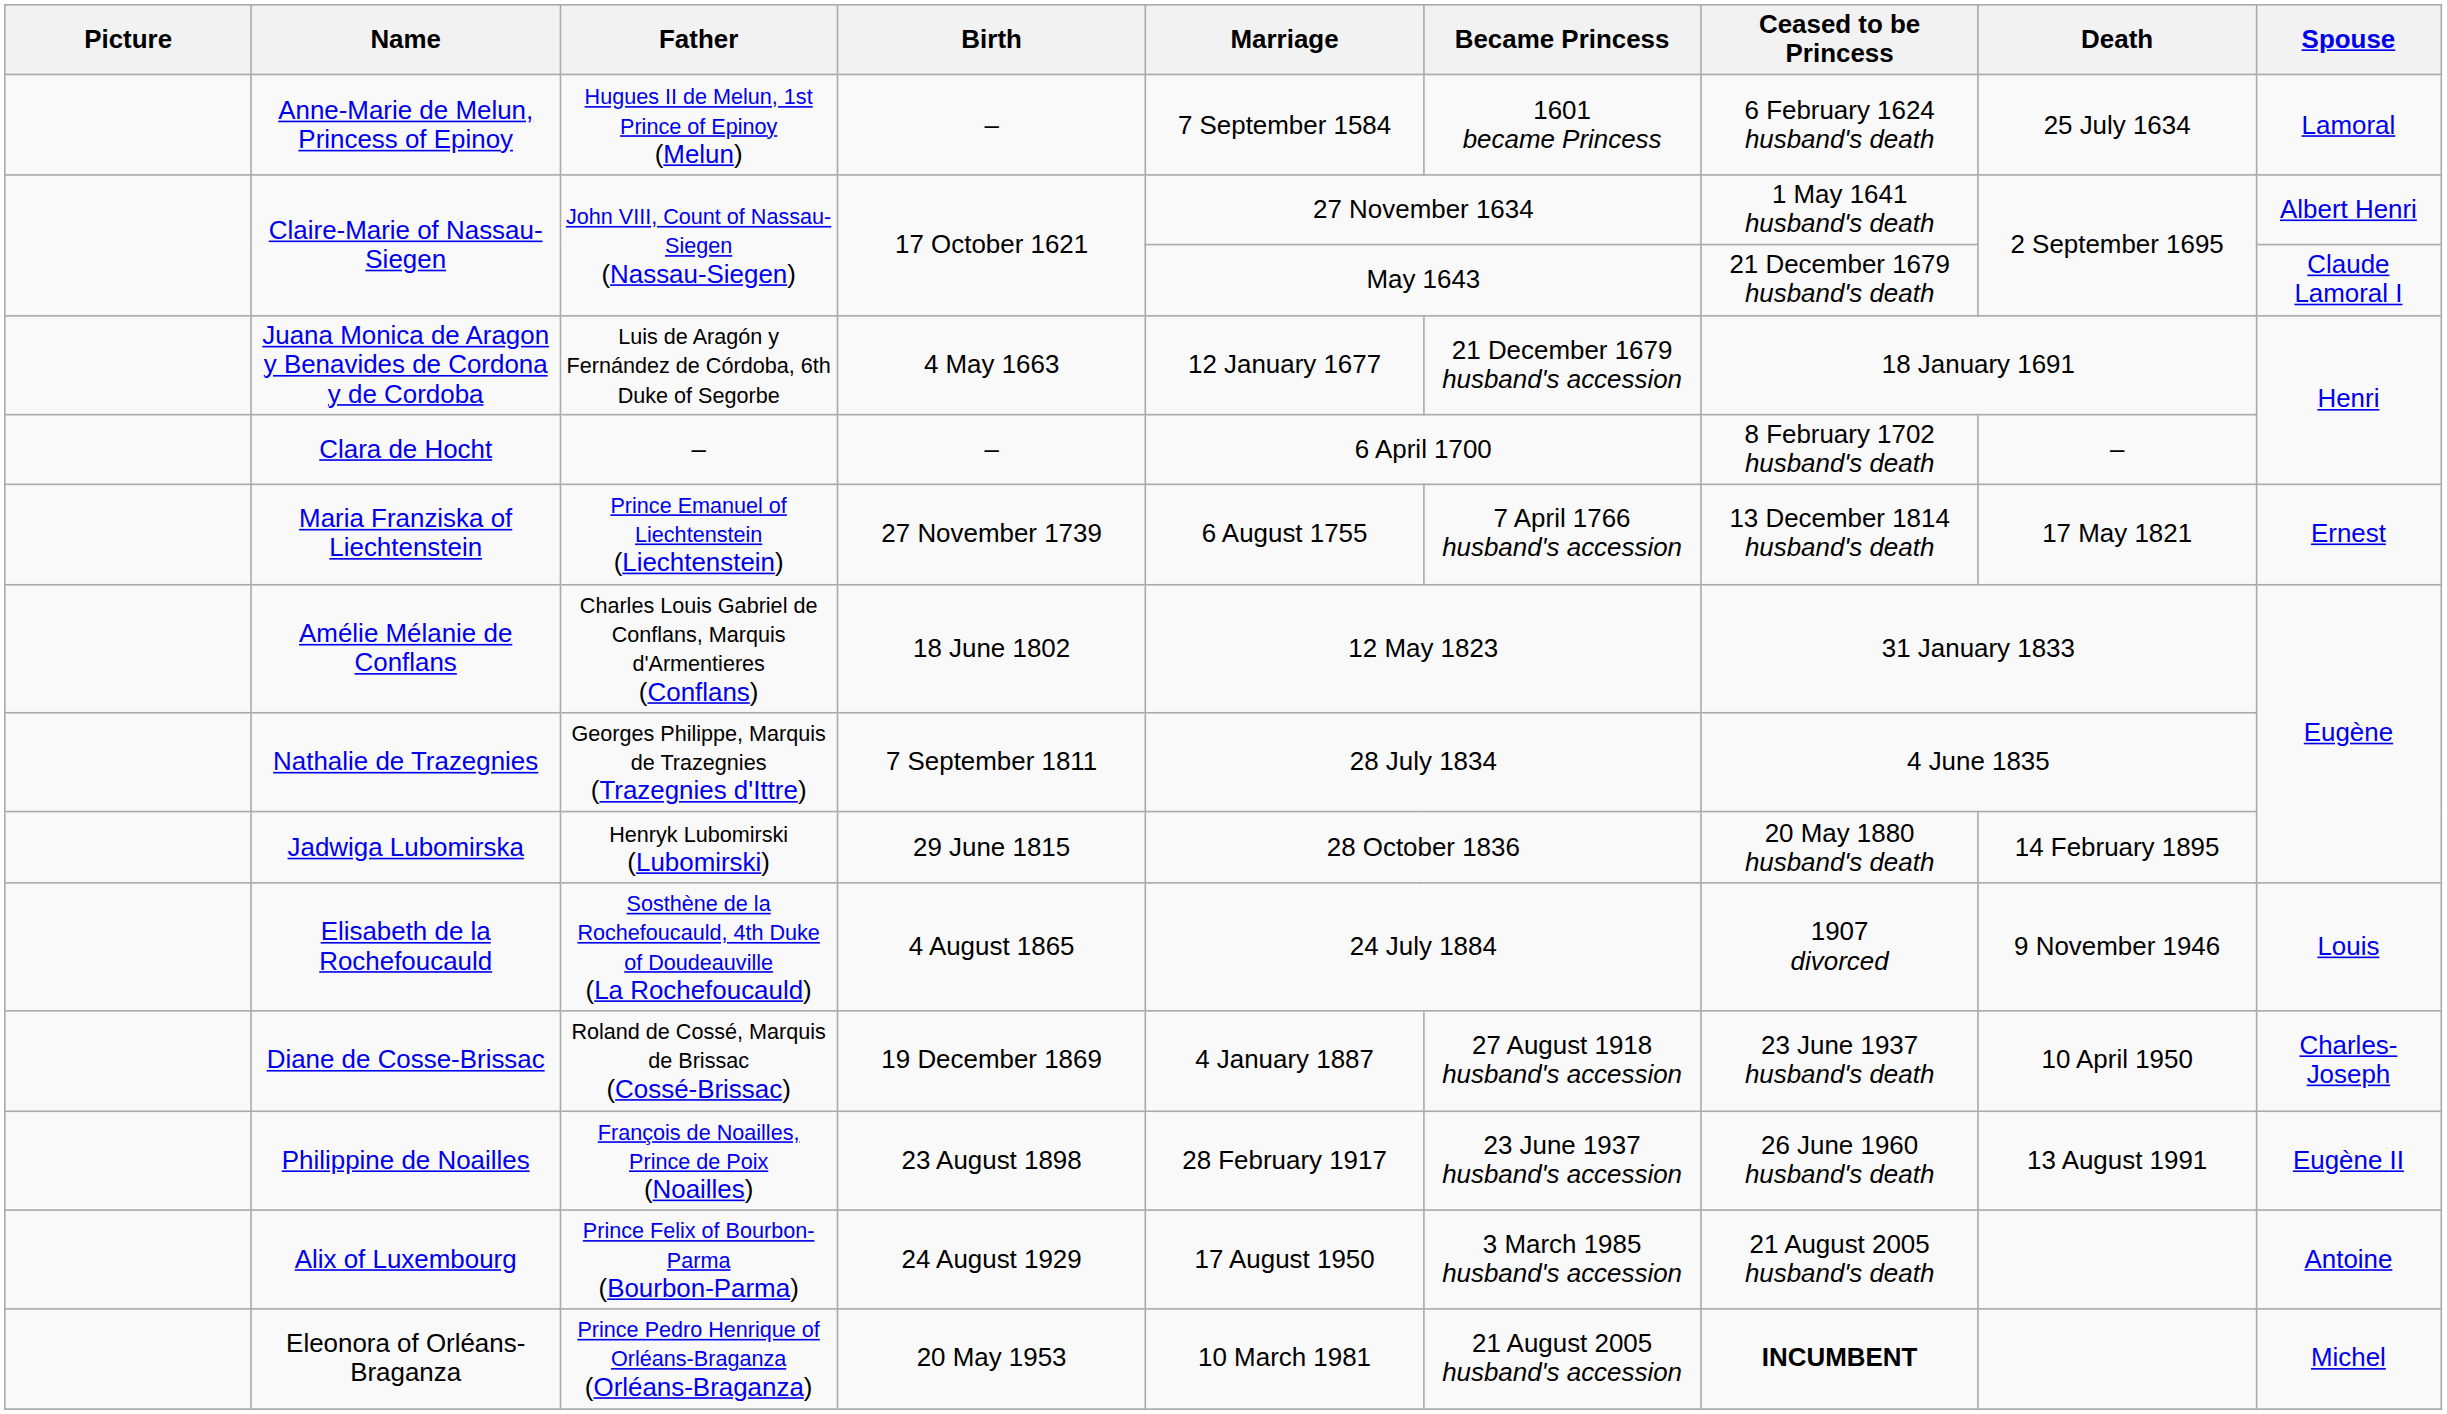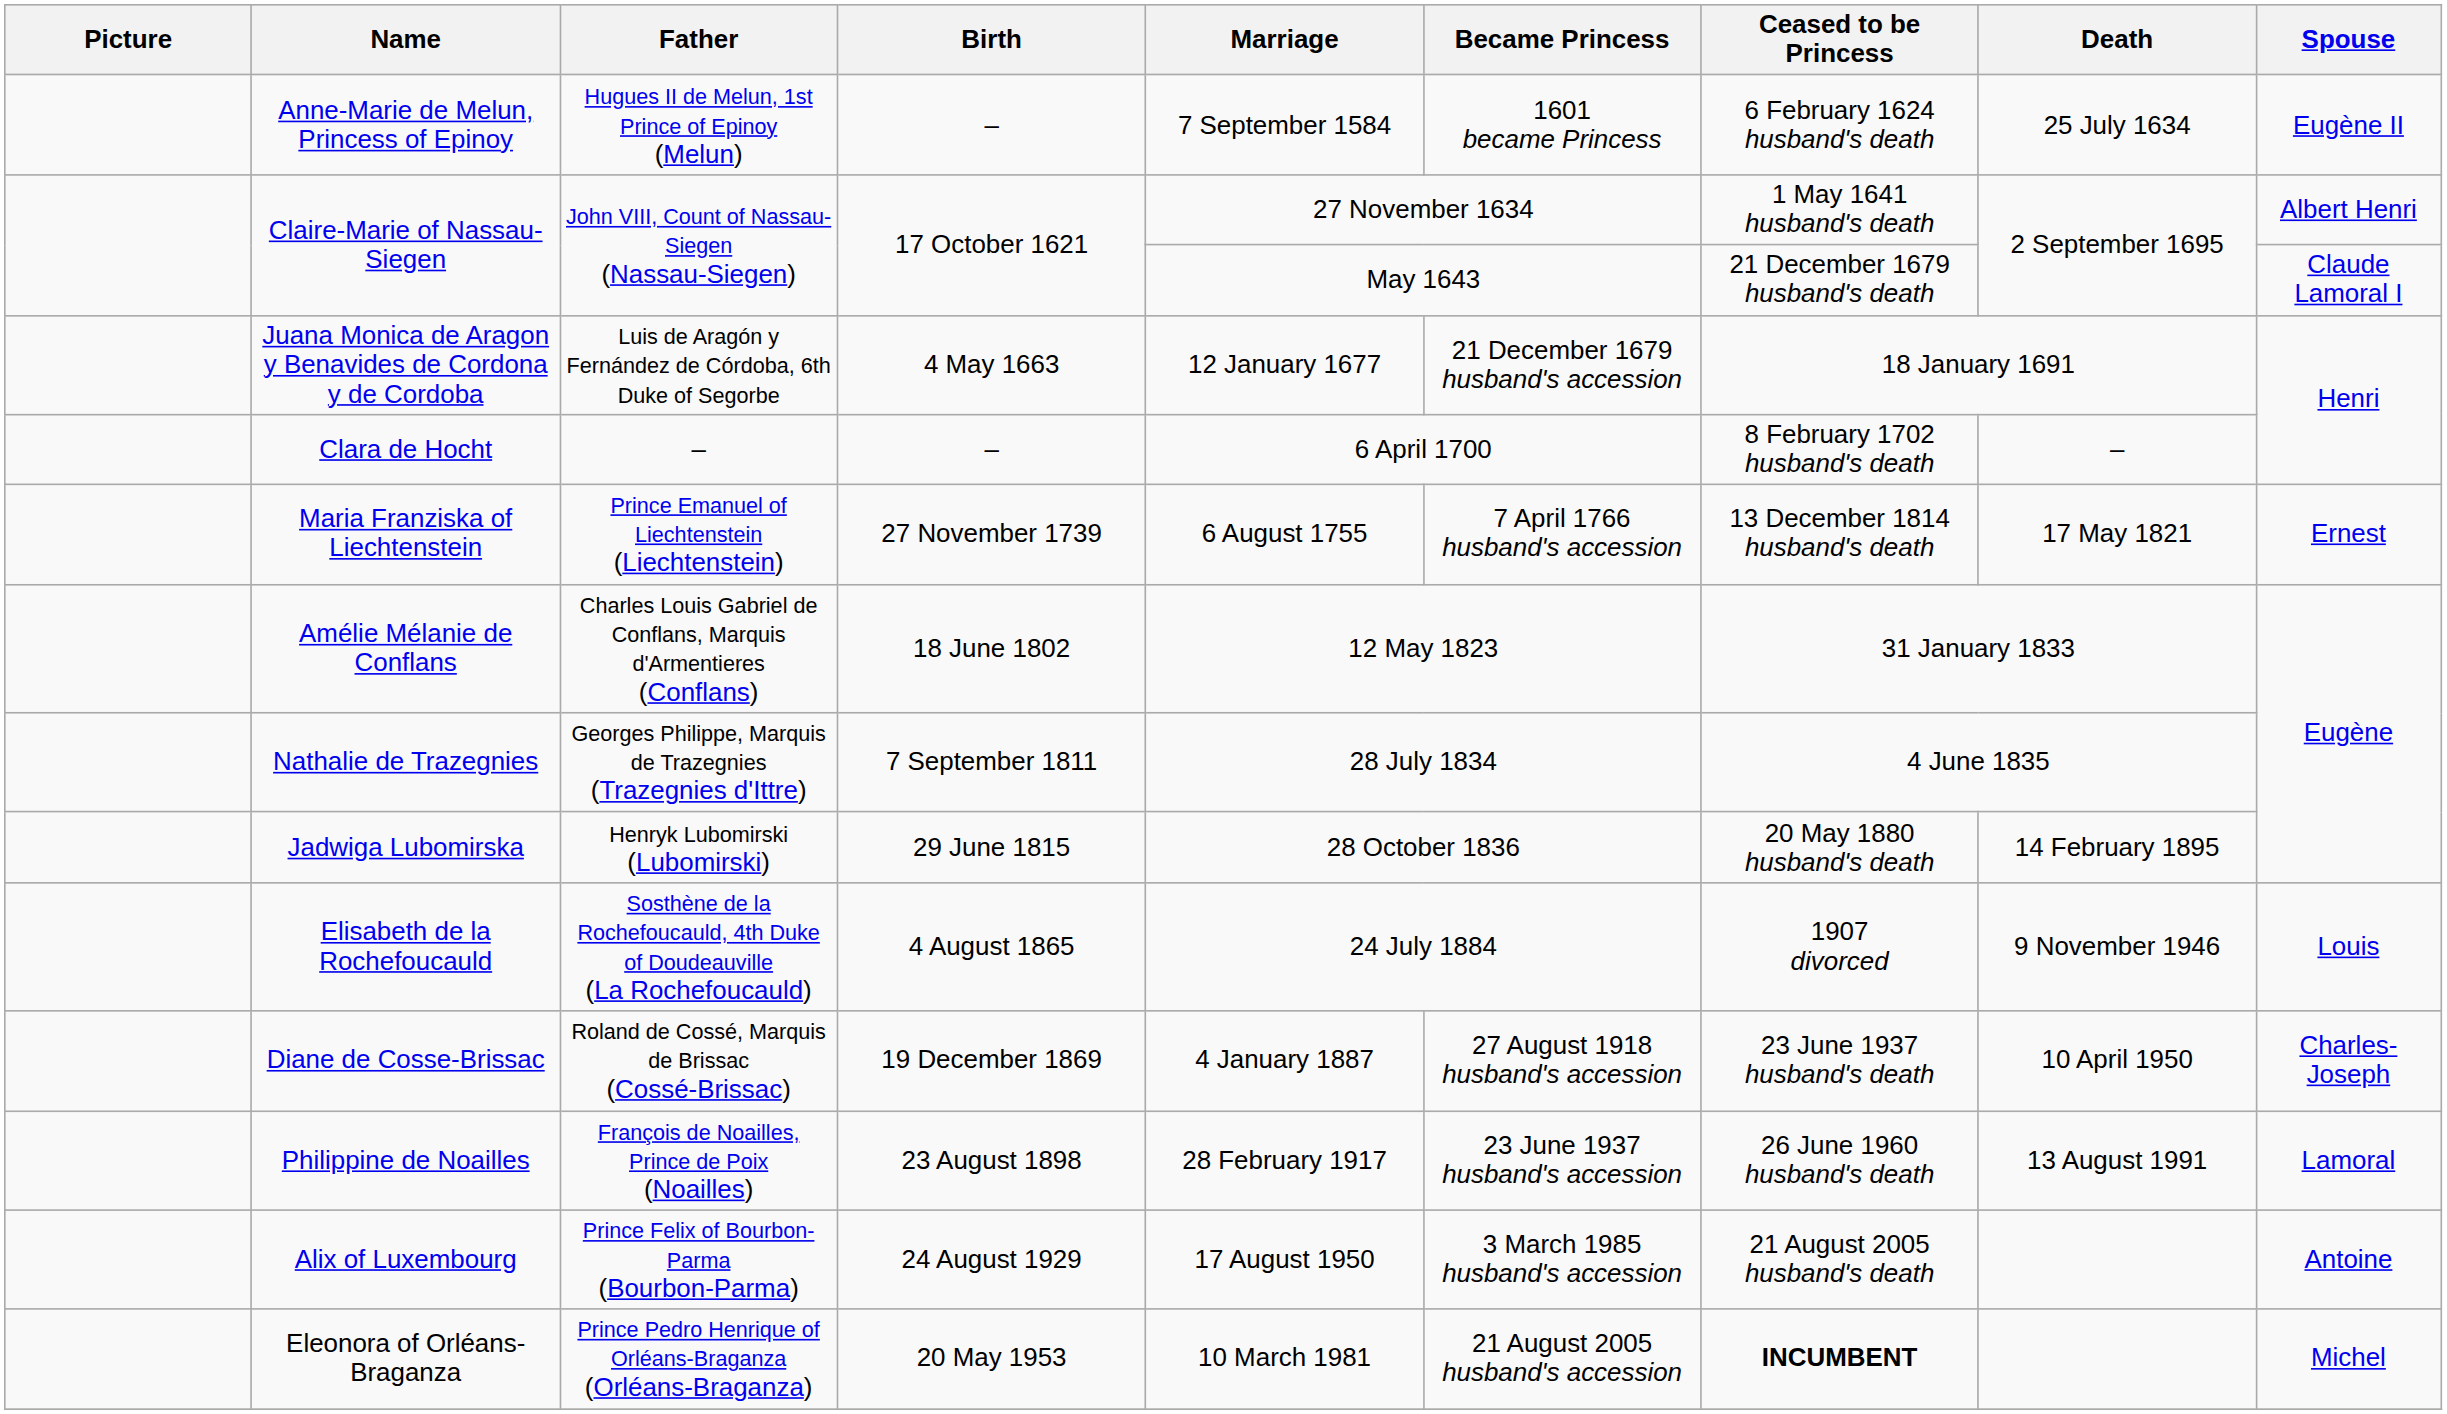Anne-Marie de Melun, Princess of Epinoy | Spouse: Lamoral -> Eugène II
Philippine de Noailles | Spouse: Eugène II -> Lamoral
